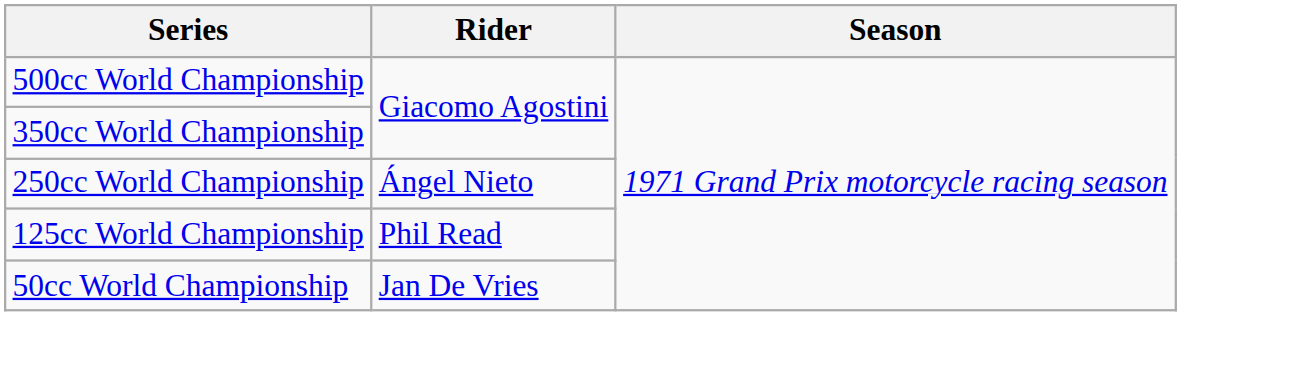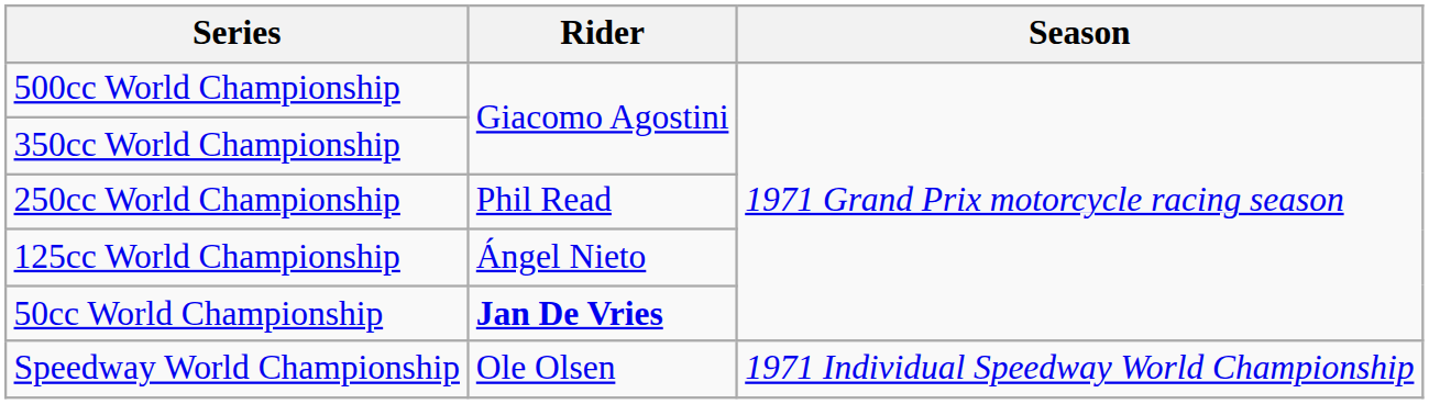250cc World Championship | Rider: Ángel Nieto -> Phil Read
125cc World Championship | Rider: Phil Read -> Ángel Nieto
50cc World Championship | Rider: normal -> bold
+ row: Speedway World Championship | Ole Olsen | 1971 Individual Speedway World Championship
